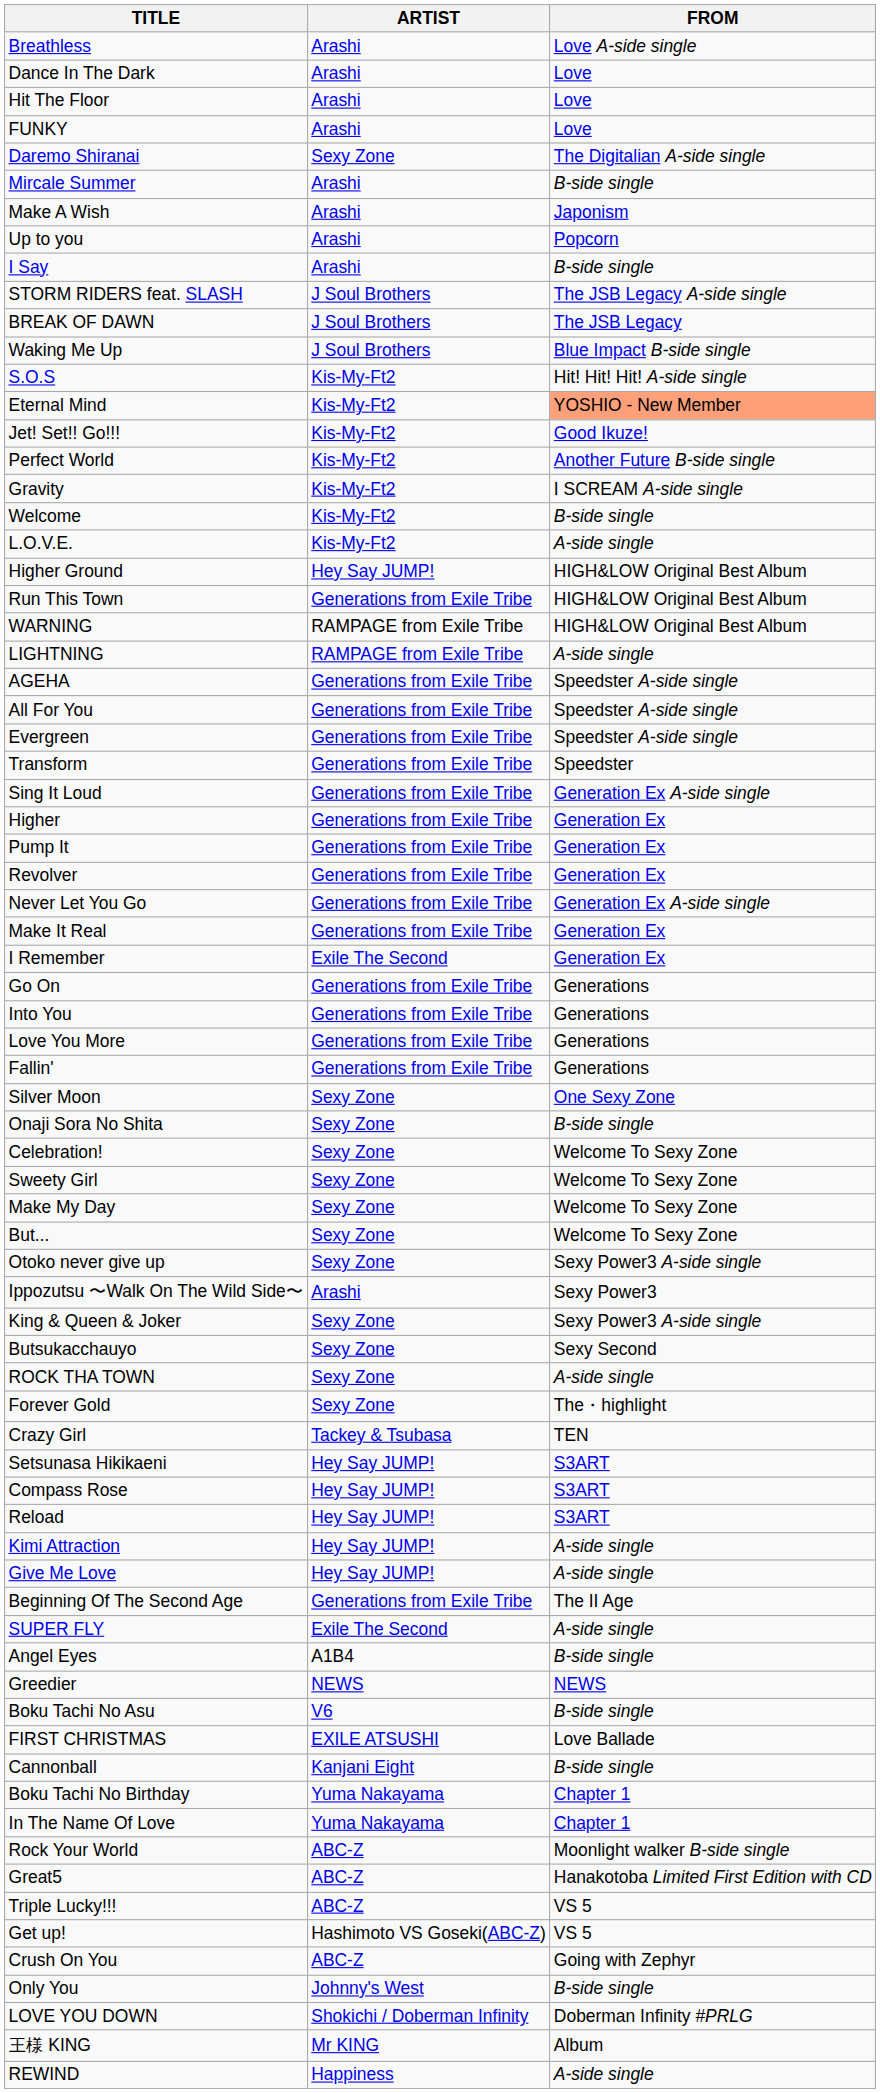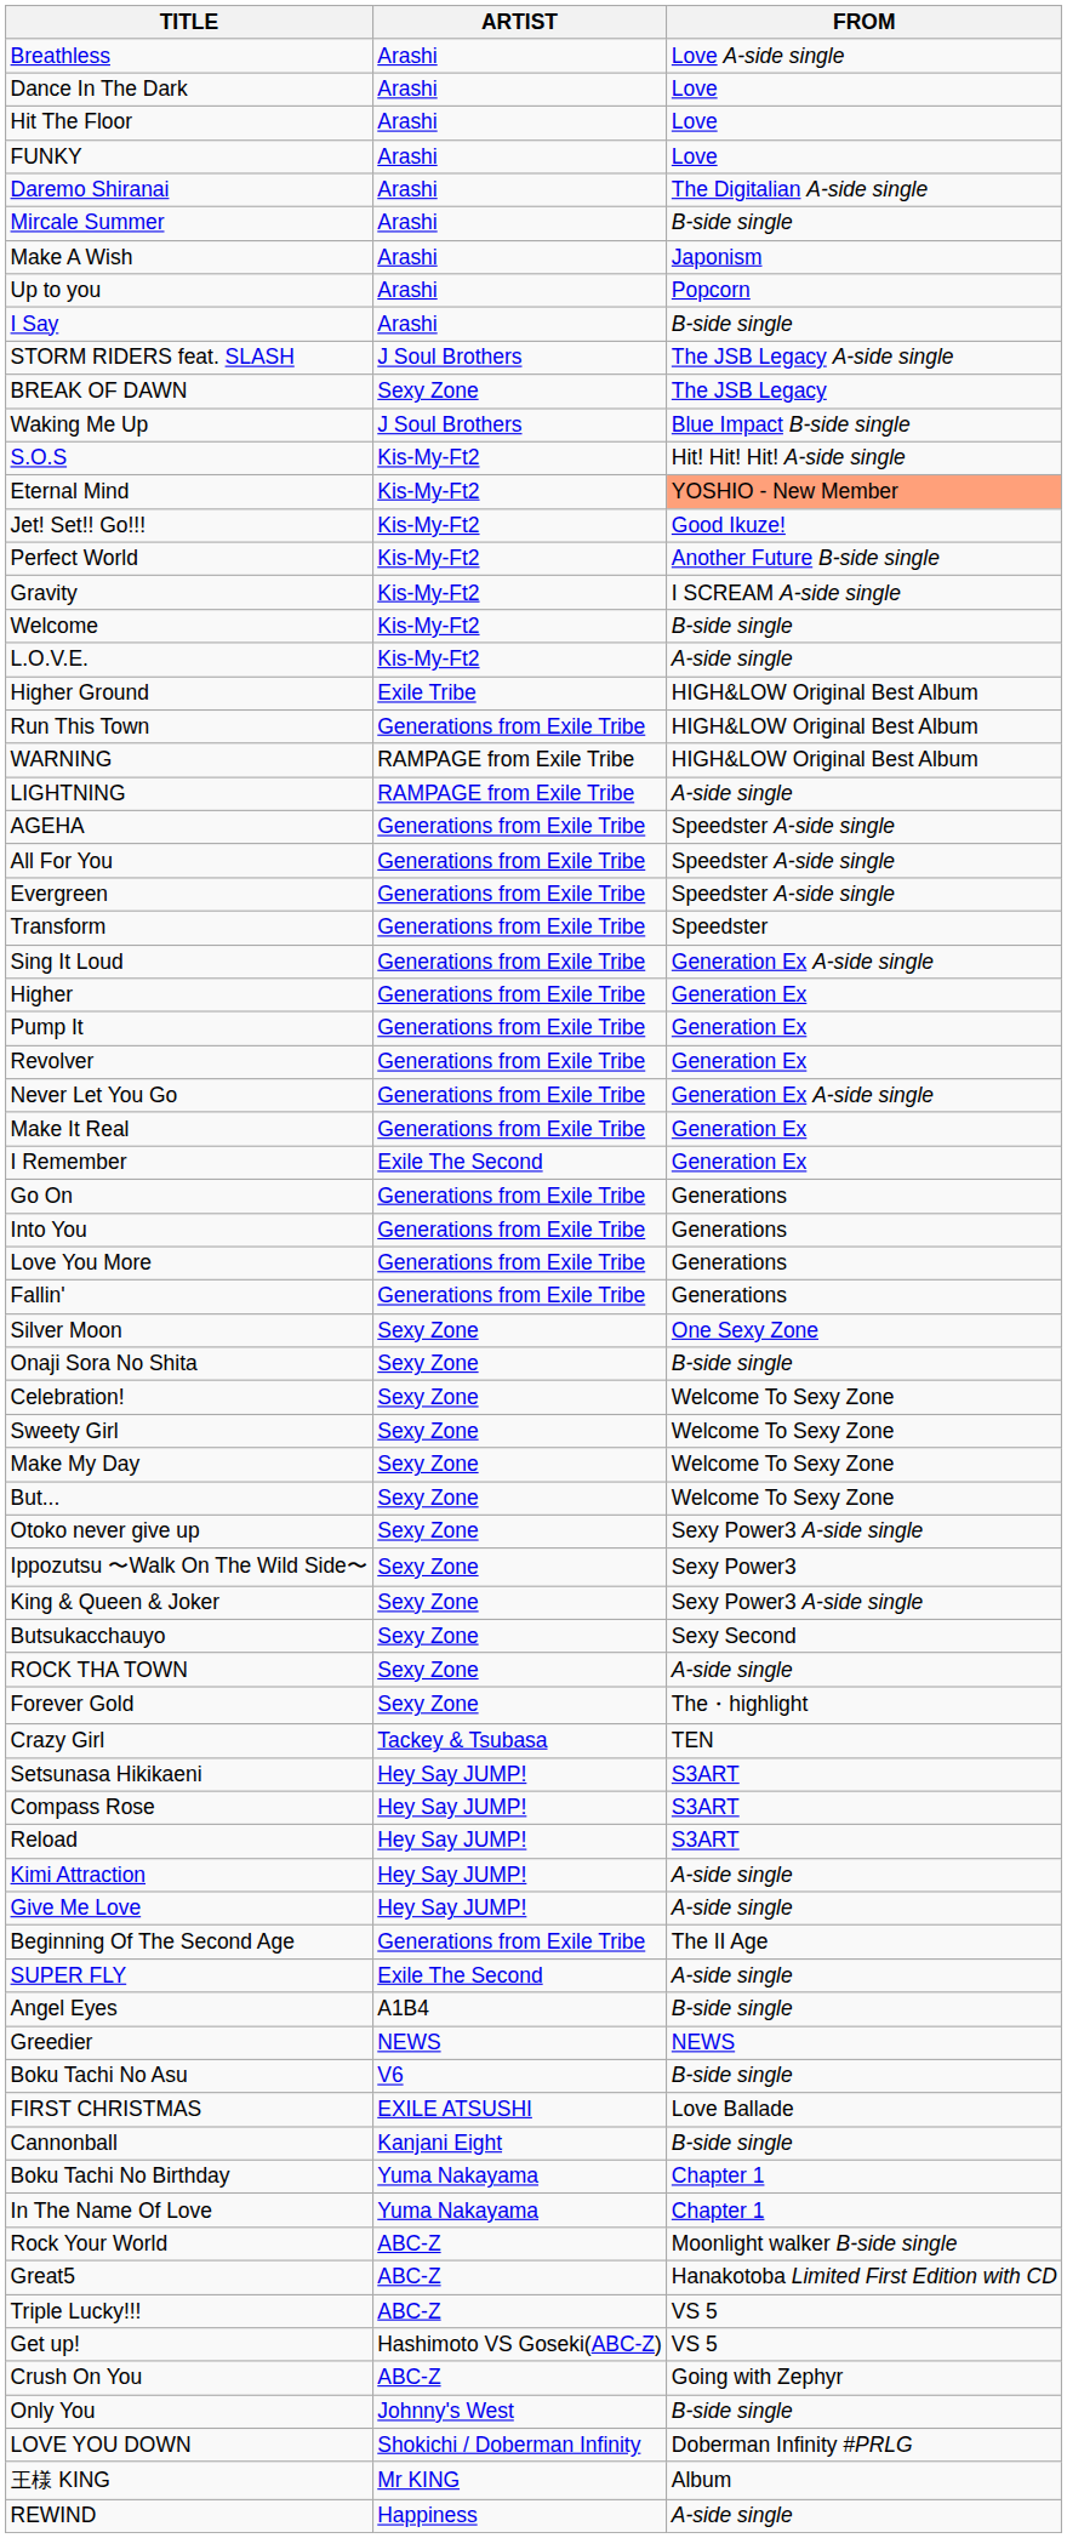Daremo Shiranai | ARTIST: Sexy Zone -> Arashi
BREAK OF DAWN | ARTIST: J Soul Brothers -> Sexy Zone
Higher Ground | ARTIST: Hey Say JUMP! -> Exile Tribe
Ippozutsu 〜Walk On The Wild Side〜 | ARTIST: Arashi -> Sexy Zone
